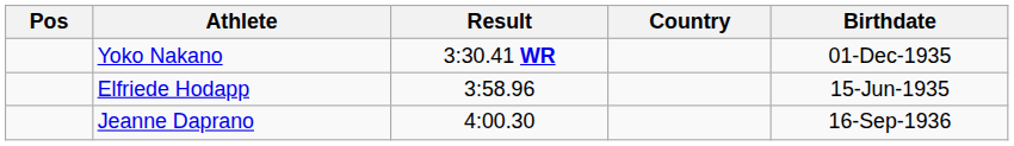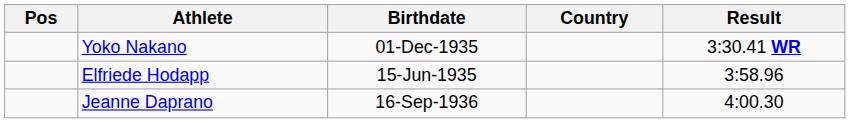columns swapped: Birthdate <-> Result
